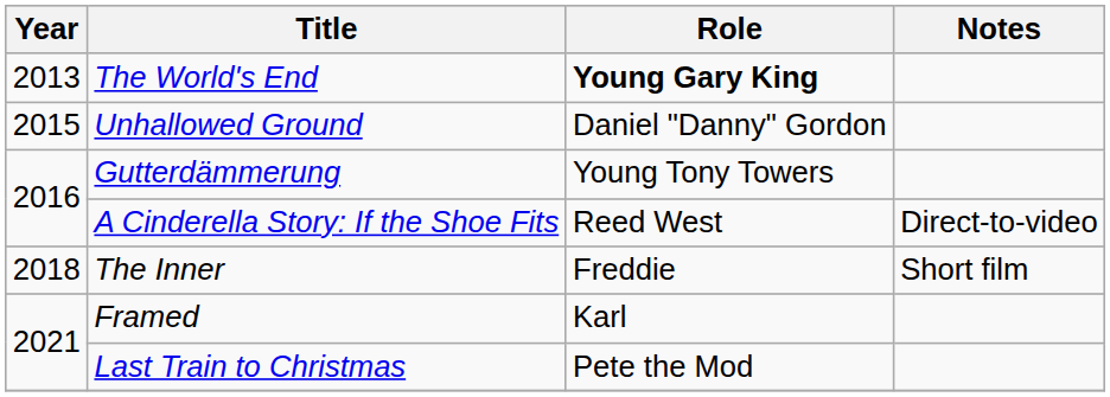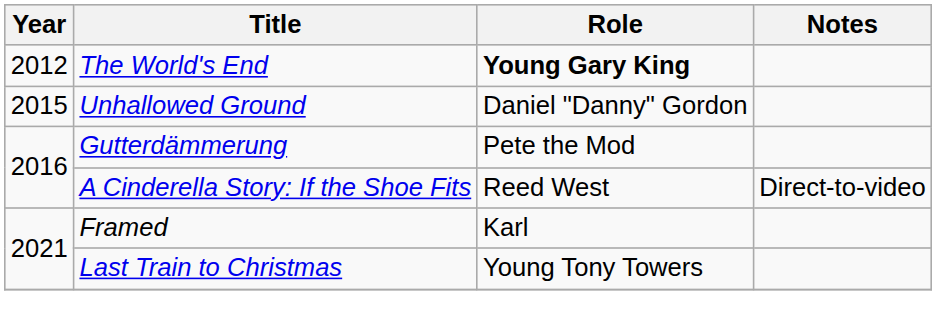The World's End | Year: 2013 -> 2012
Gutterdämmerung | Role: Young Tony Towers -> Pete the Mod
- row: 2018 | The Inner | Freddie | Short film
Last Train to Christmas | Role: Pete the Mod -> Young Tony Towers
